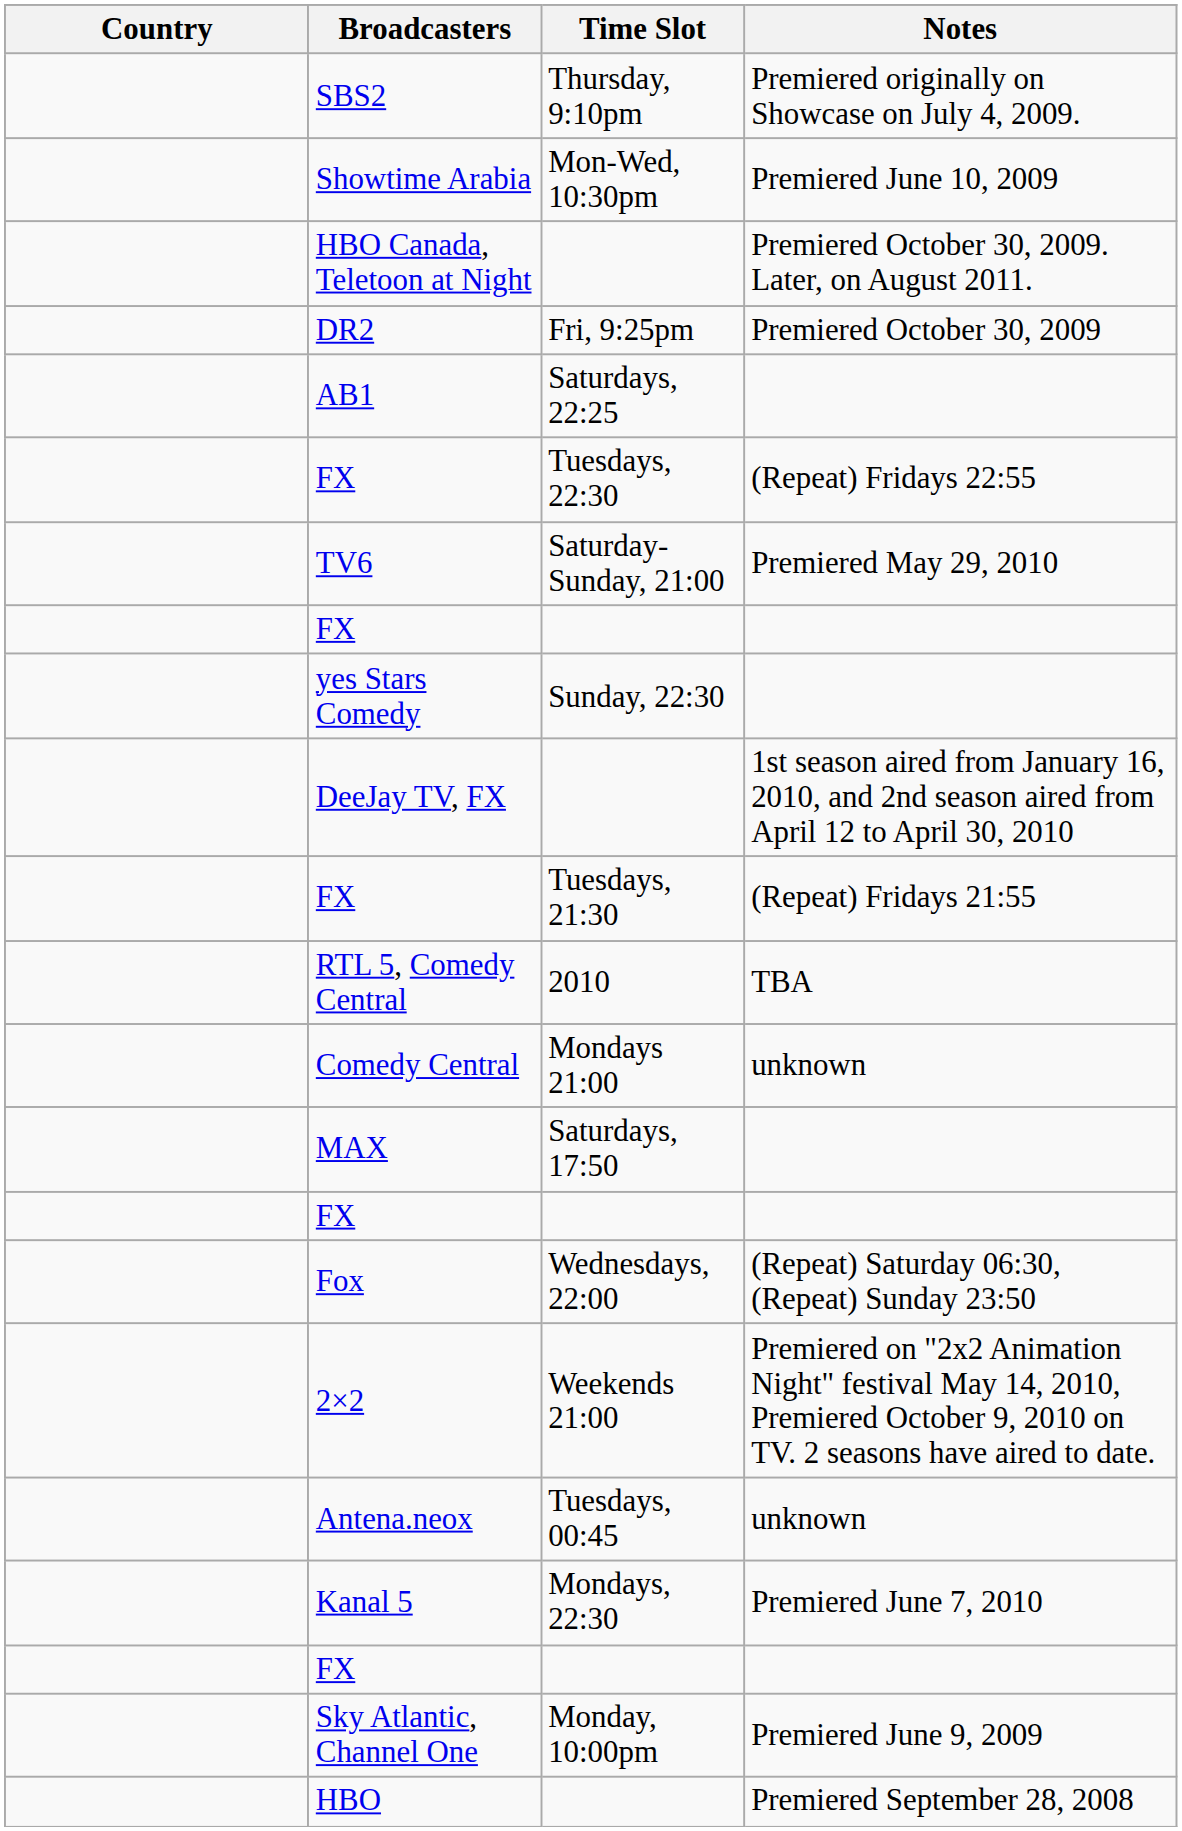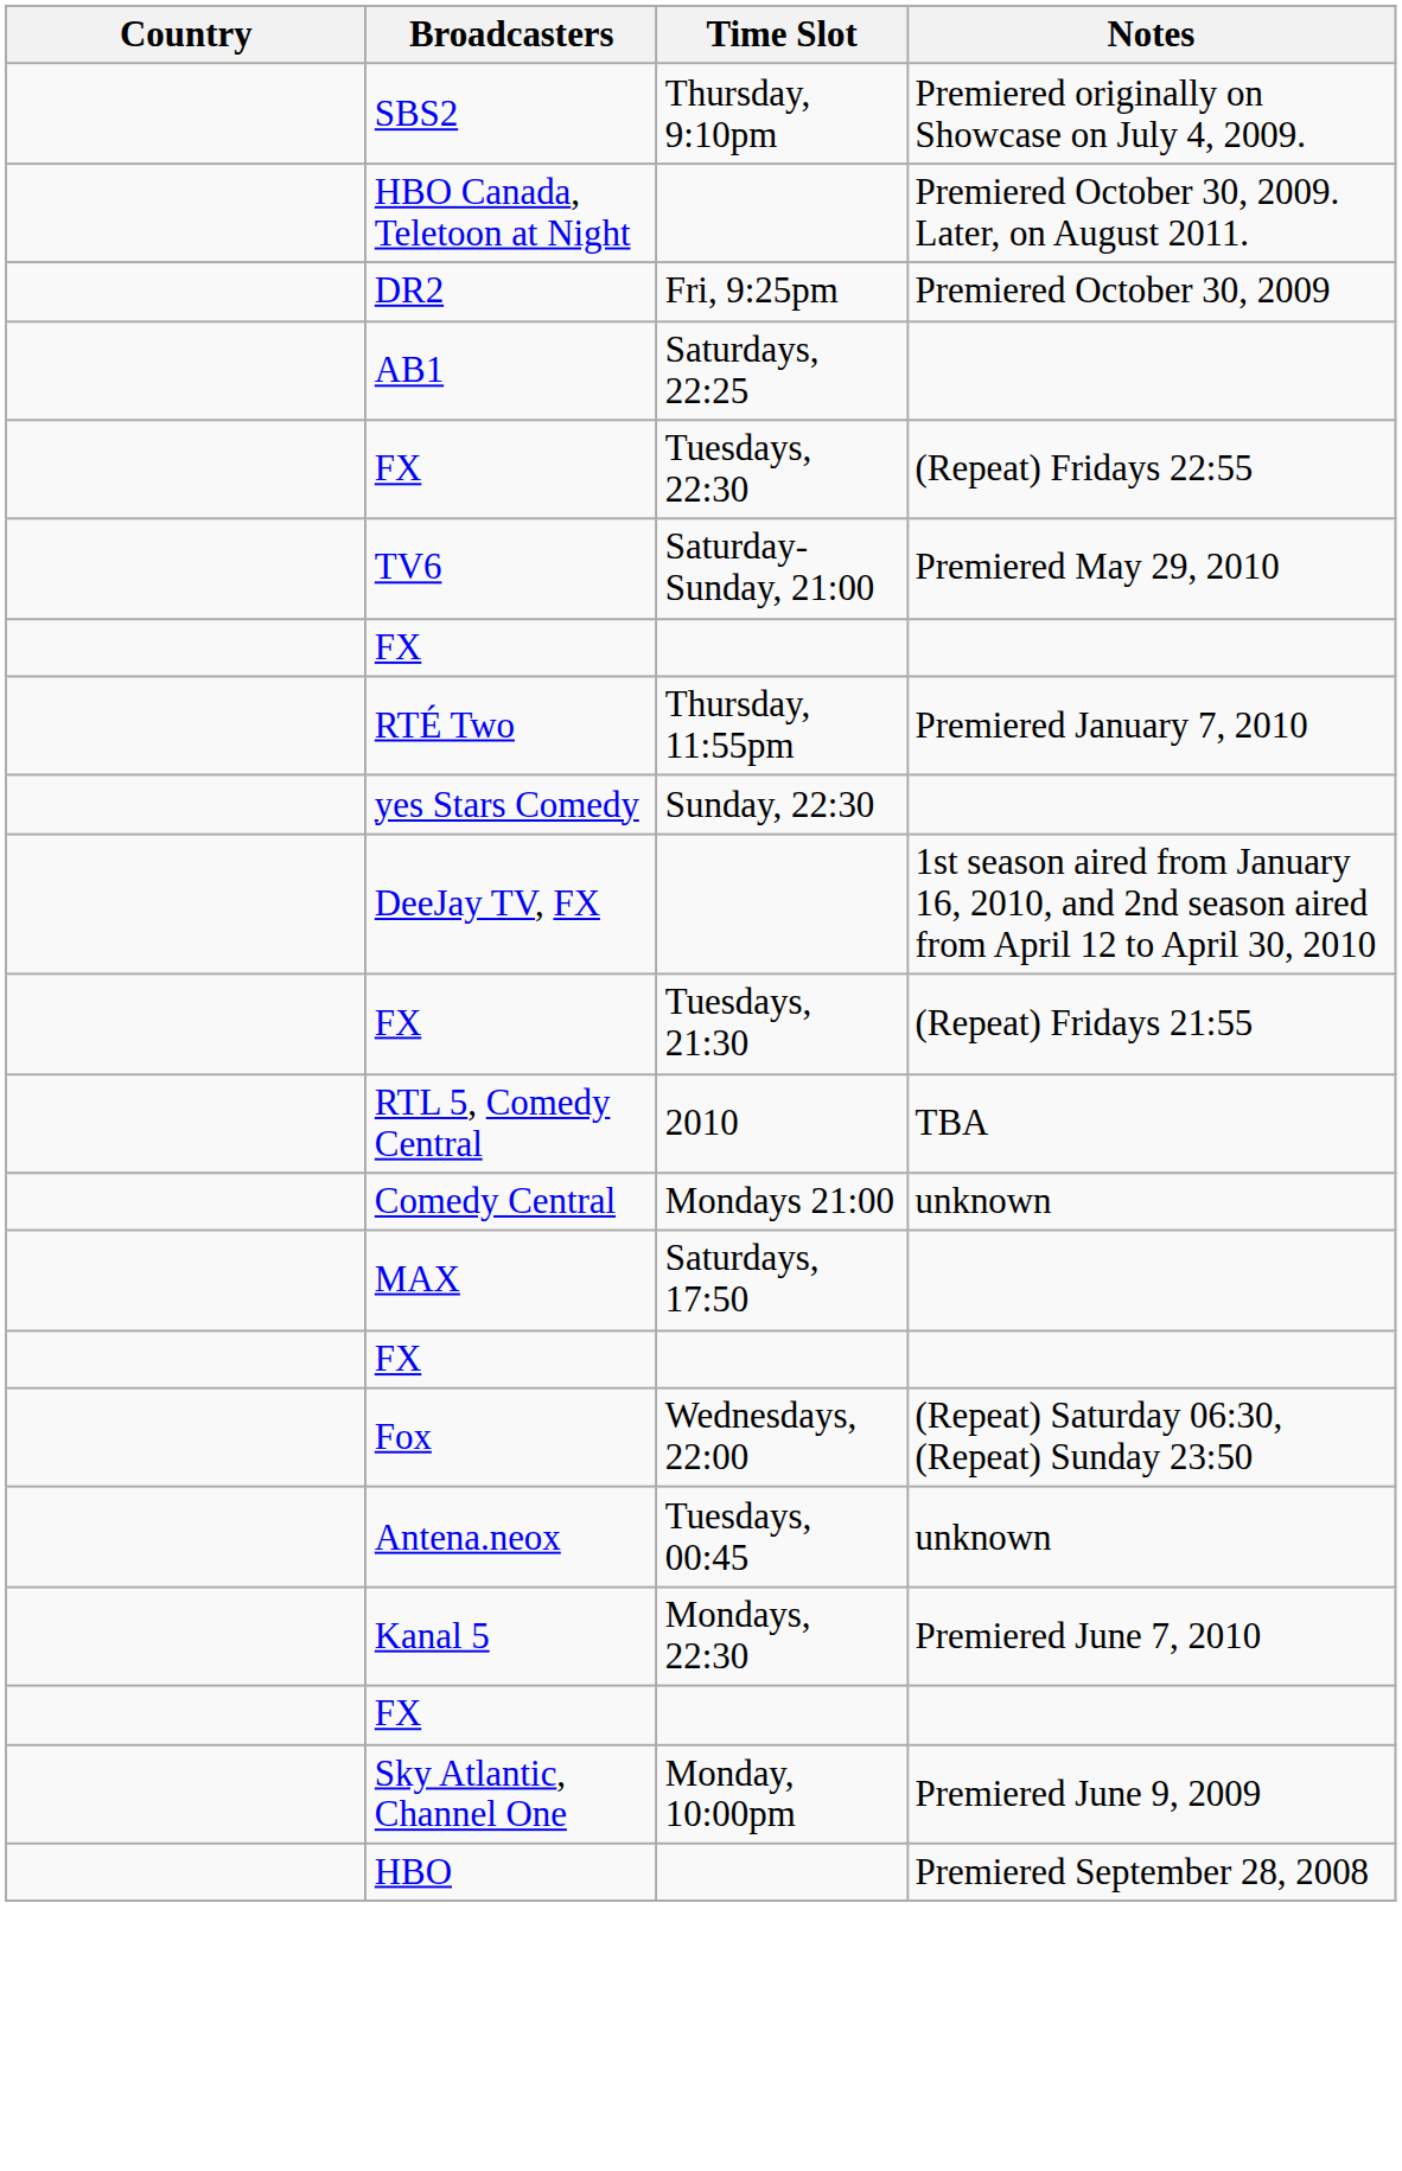- row: Showtime Arabia | Mon-Wed, 10:30pm | Premiered June 10, 2009
+ row: RTÉ Two | Thursday, 11:55pm | Premiered January 7, 2010
- row: 2×2 | Weekends 21:00 | Premiered on "2x2 Animation Night" festival May 14, 2010, Premiered October 9, 2010 on TV. 2 seasons have aired to date.
